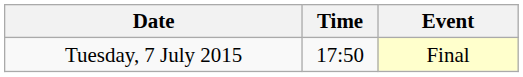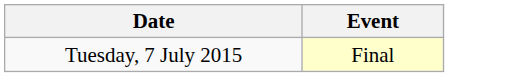- column: Time | 17:50
